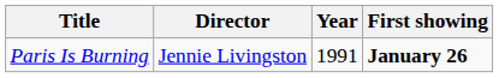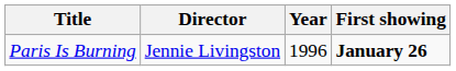Paris Is Burning | Year: 1991 -> 1996
